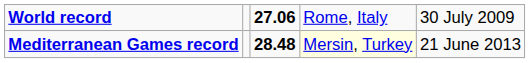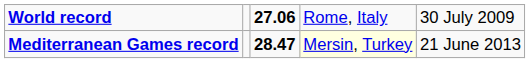Mediterranean Games record | column 3: 28.48 -> 28.47
